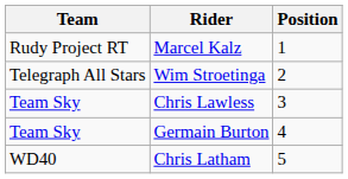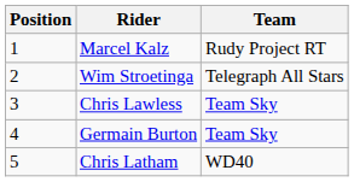columns swapped: Position <-> Team
